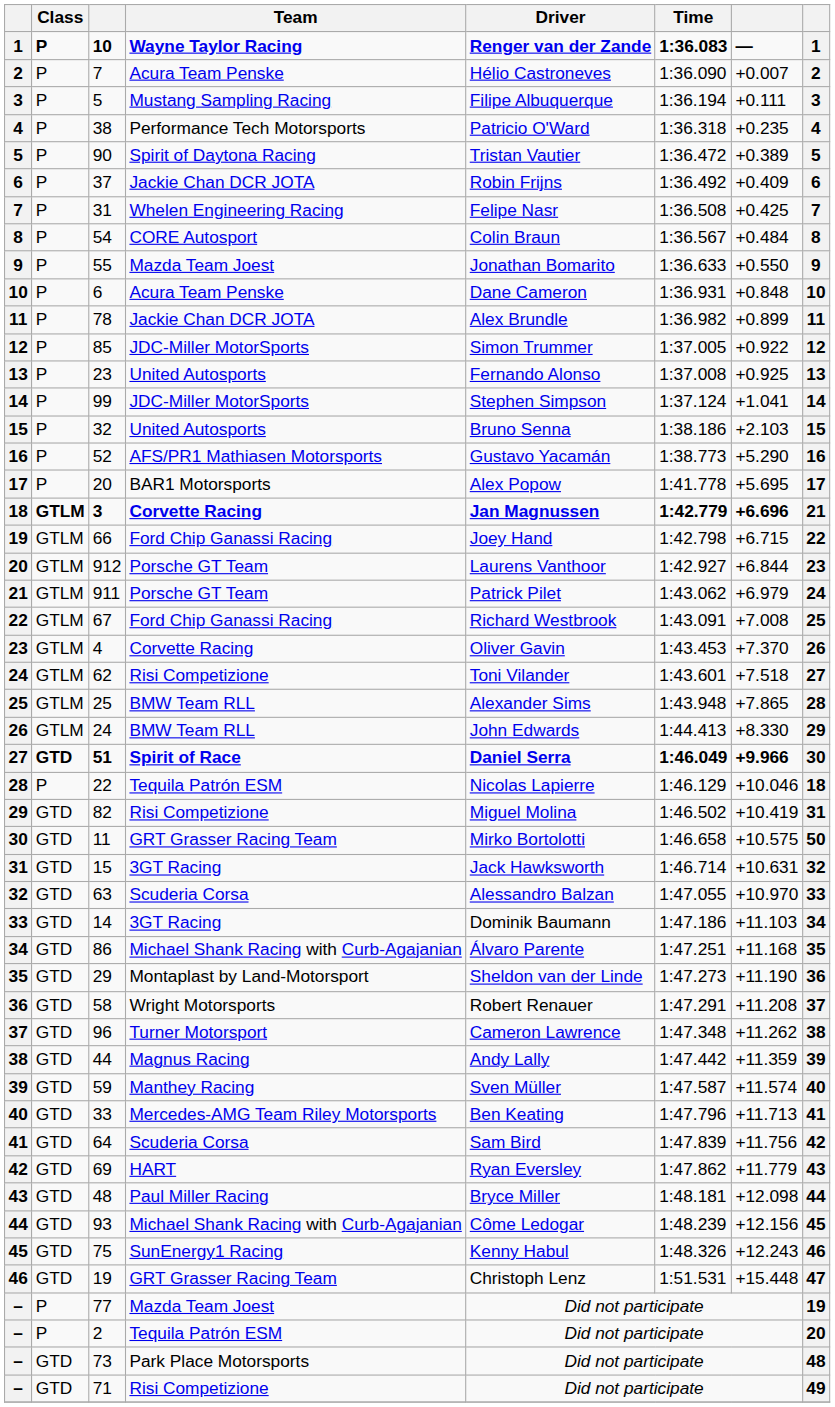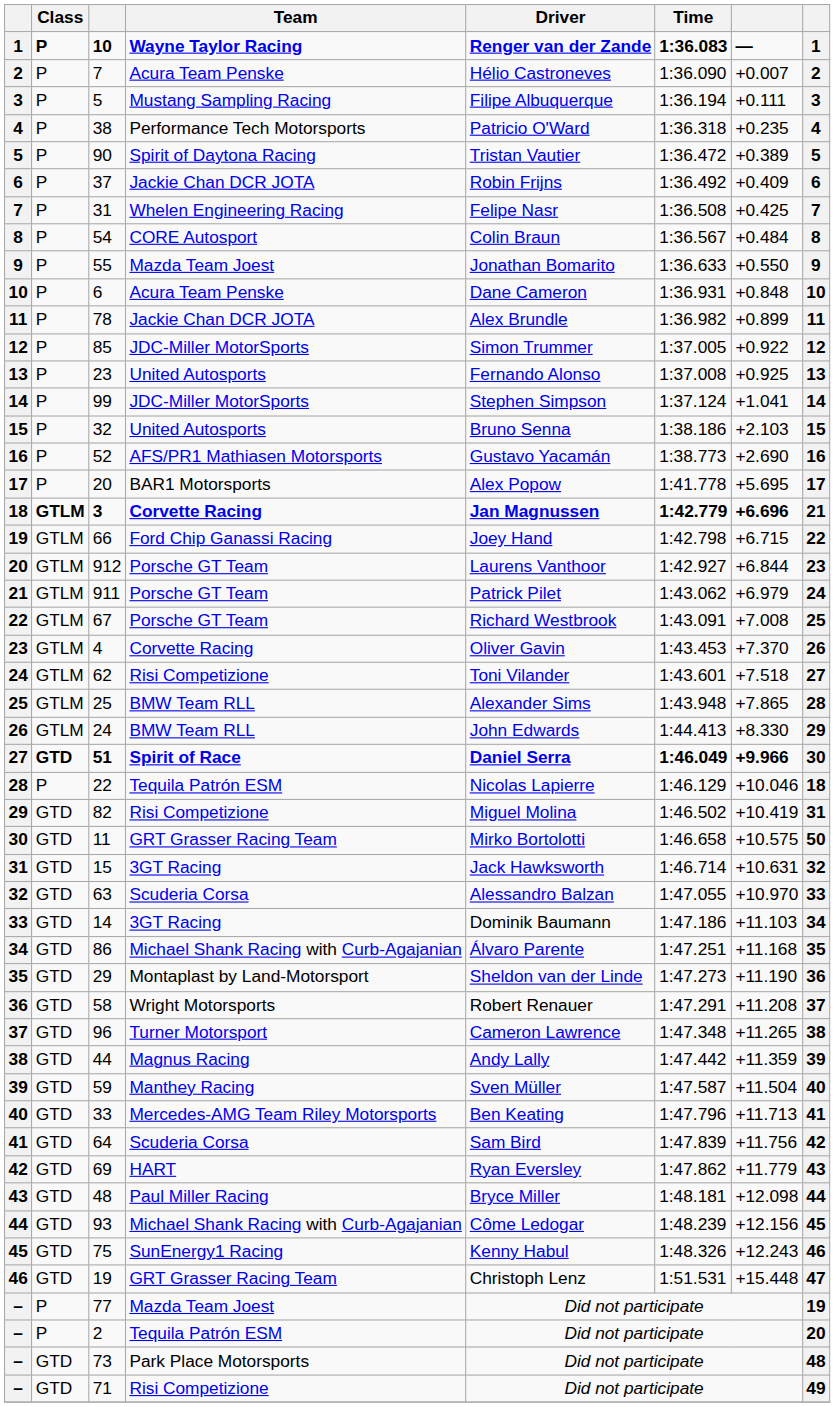52 | column 7: +5.290 -> +2.690
67 | Team: Ford Chip Ganassi Racing -> Porsche GT Team
96 | column 7: +11.262 -> +11.265
59 | column 7: +11.574 -> +11.504
